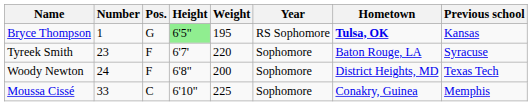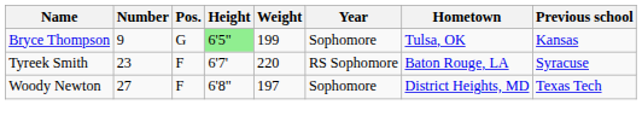Bryce Thompson | Number: 1 -> 9
Bryce Thompson | Weight: 195 -> 199
Bryce Thompson | Year: RS Sophomore -> Sophomore
Bryce Thompson | Hometown: bold -> normal
Tyreek Smith | Year: Sophomore -> RS Sophomore
Woody Newton | Number: 24 -> 27
Woody Newton | Weight: 200 -> 197
- row: Moussa Cissé | 33 | C | 6'10" | 225 | Sophomore | Conakry, Guinea | Memphis
